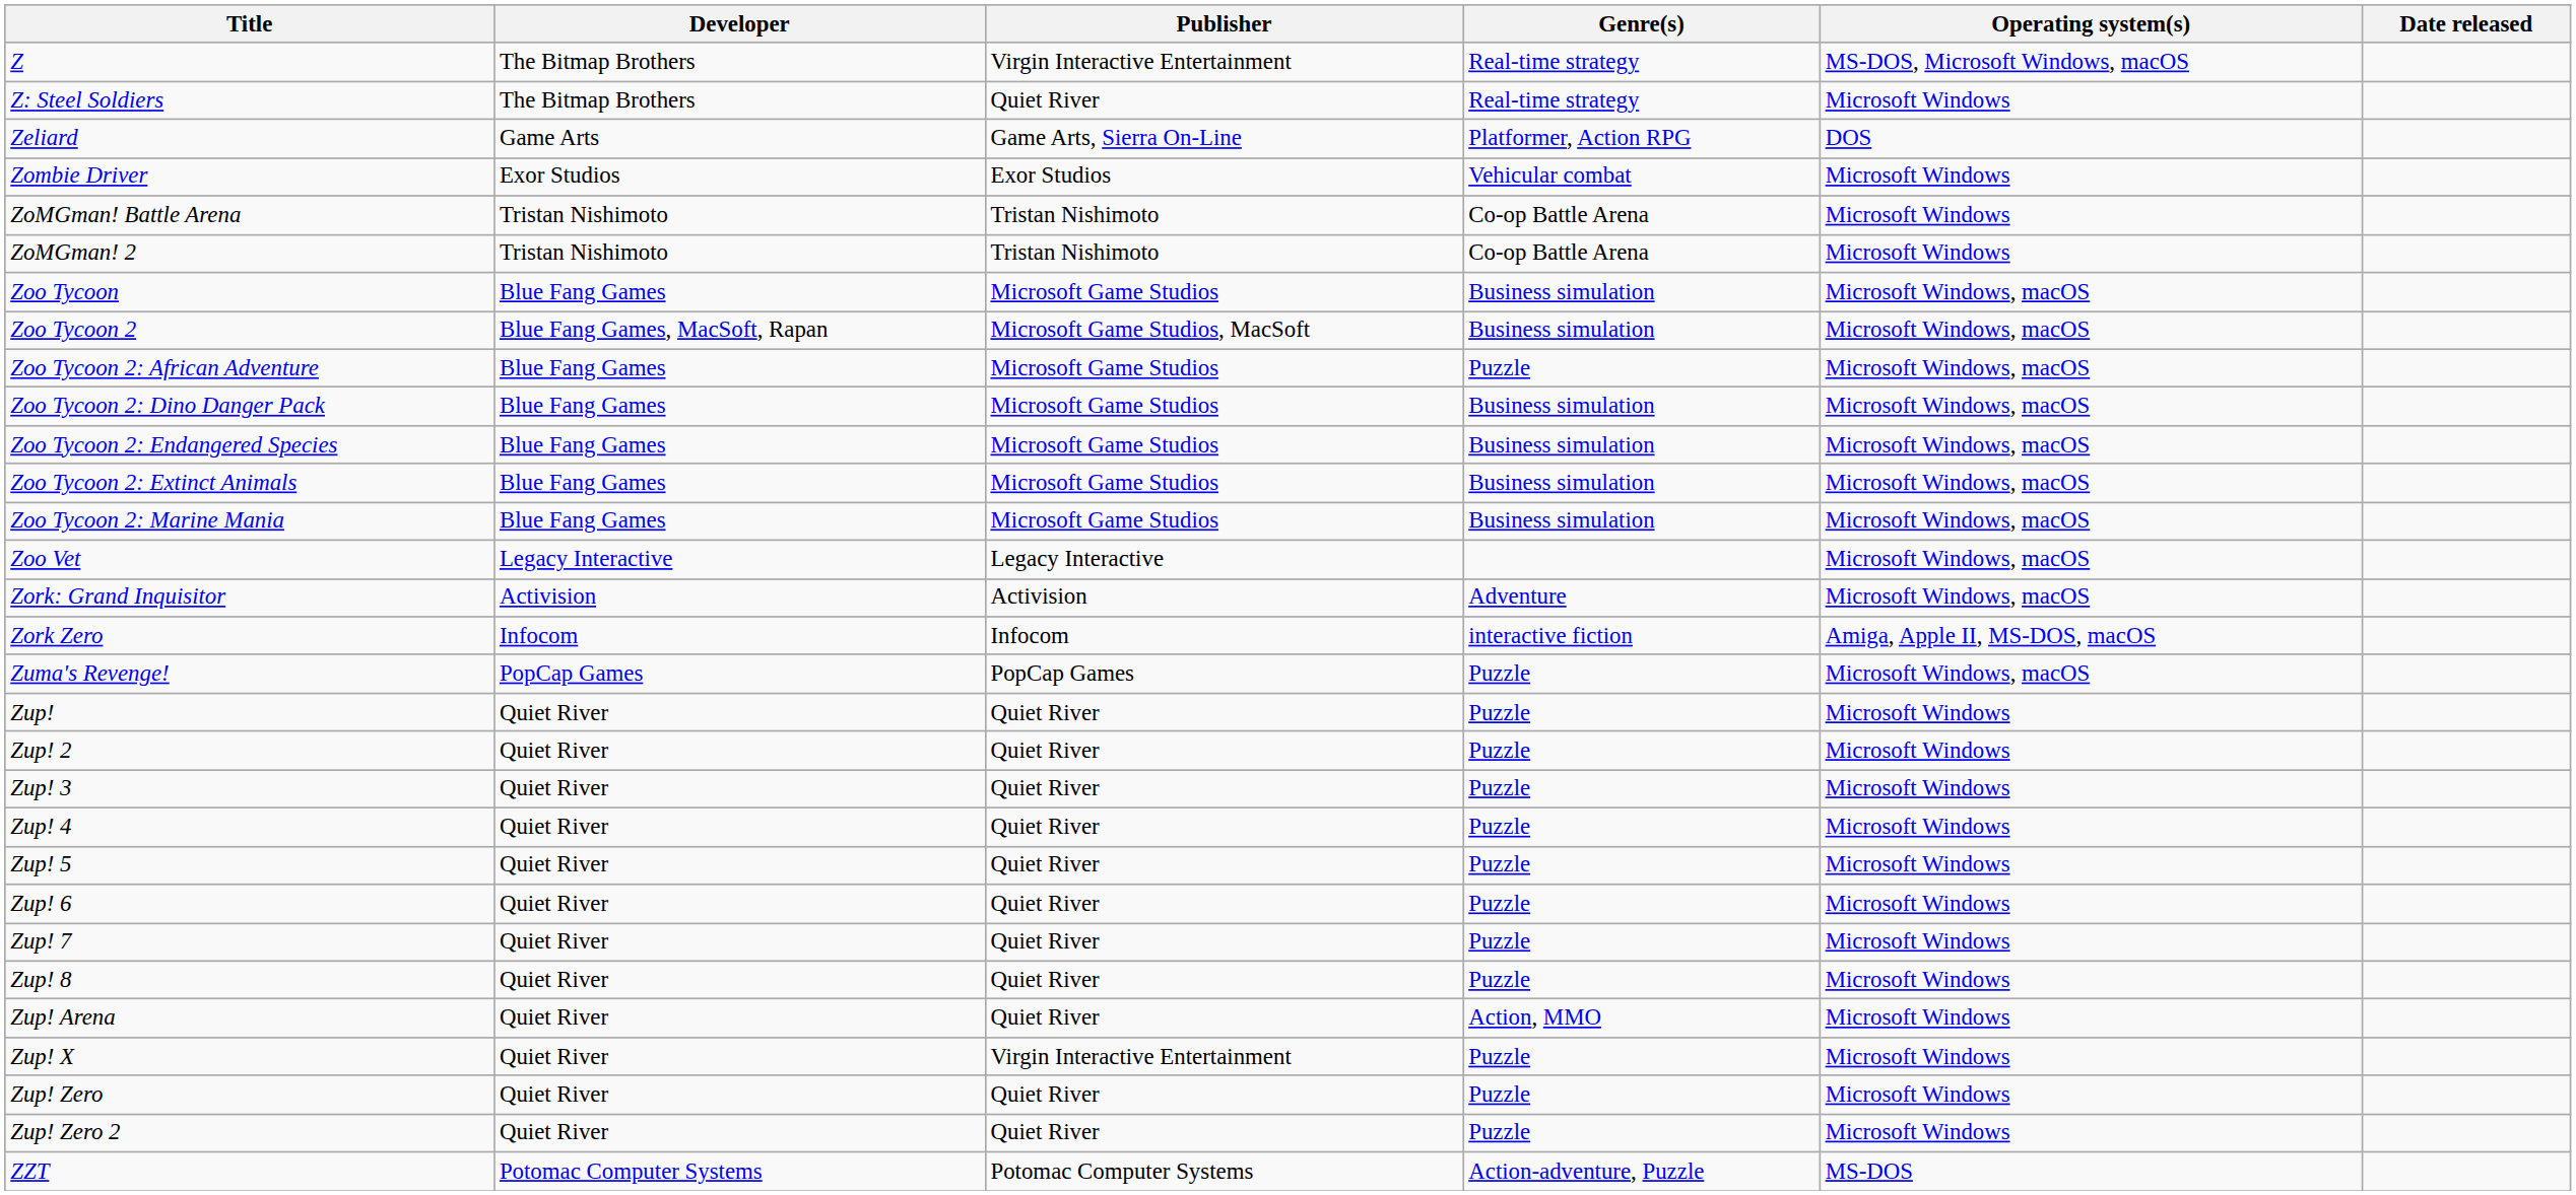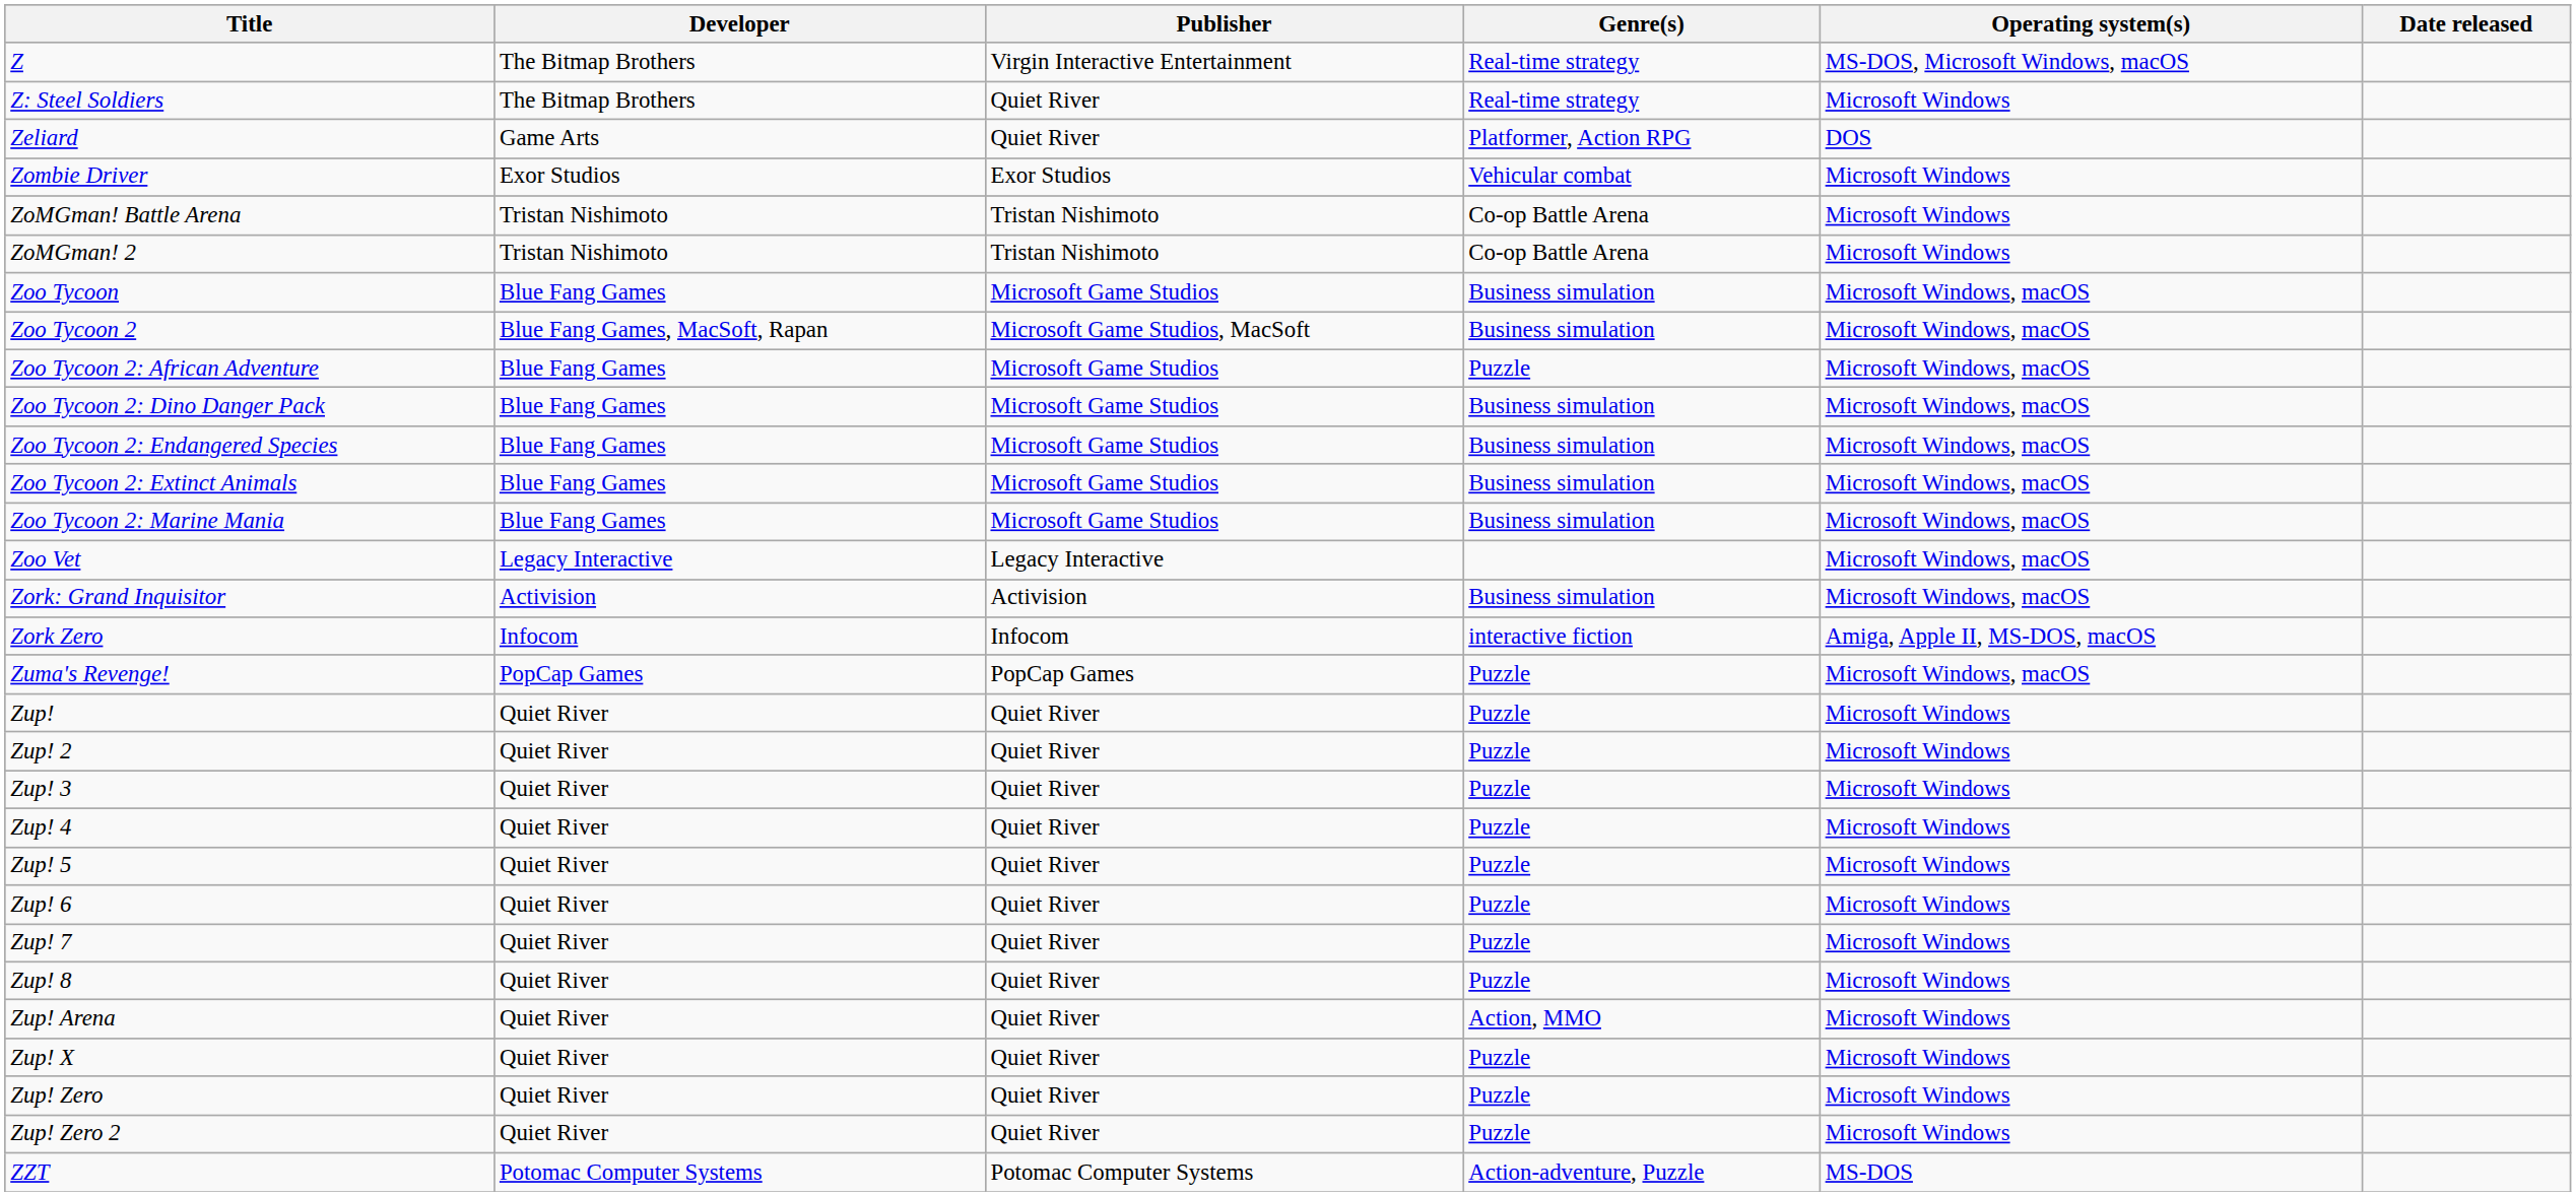Zeliard | Publisher: Game Arts, Sierra On-Line -> Quiet River
Zork: Grand Inquisitor | Genre(s): Adventure -> Business simulation
Zup! X | Publisher: Virgin Interactive Entertainment -> Quiet River
